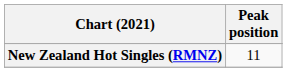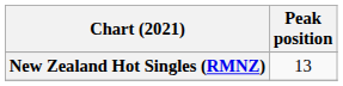New Zealand Hot Singles (RMNZ) | Peak position: 11 -> 13
